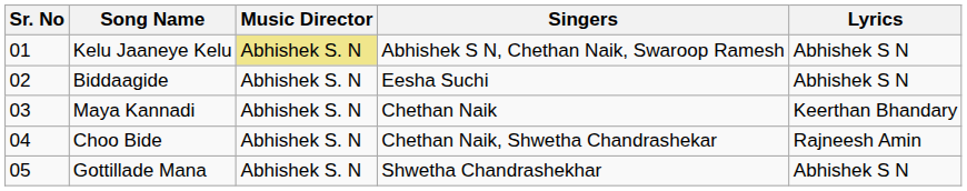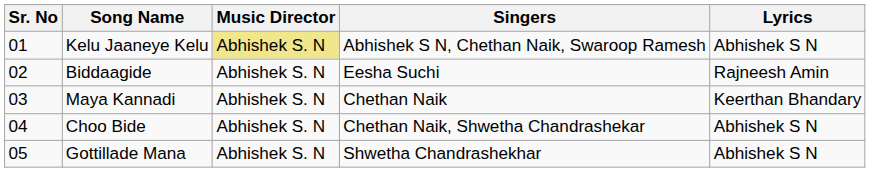Biddaagide | Lyrics: Abhishek S N -> Rajneesh Amin
Choo Bide | Lyrics: Rajneesh Amin -> Abhishek S N
